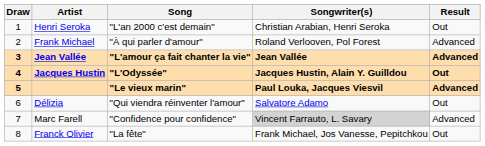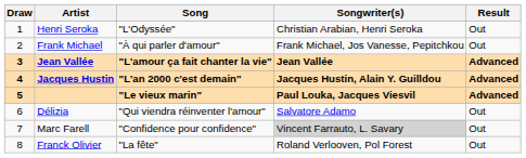Henri Seroka | Song: "L'an 2000 c'est demain" -> "L'Odyssée"
Frank Michael | Songwriter(s): Roland Verlooven, Pol Forest -> Frank Michael, Jos Vanesse, Pepitchkou
Frank Michael | Result: Advanced -> Out
Jacques Hustin | Song: "L'Odyssée" -> "L'an 2000 c'est demain"
Jacques Hustin | Result: Out -> Advanced
Marc Farell | Result: Advanced -> Out
Franck Olivier | Songwriter(s): Frank Michael, Jos Vanesse, Pepitchkou -> Roland Verlooven, Pol Forest
